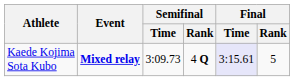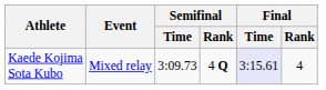Kaede Kojima Sota Kubo | Event: bold -> normal
Kaede Kojima Sota Kubo | Final / Rank: 5 -> 4
